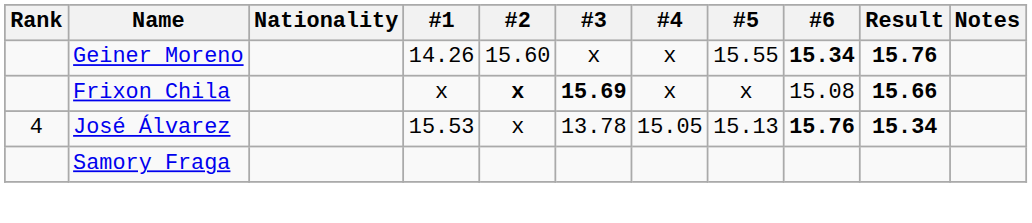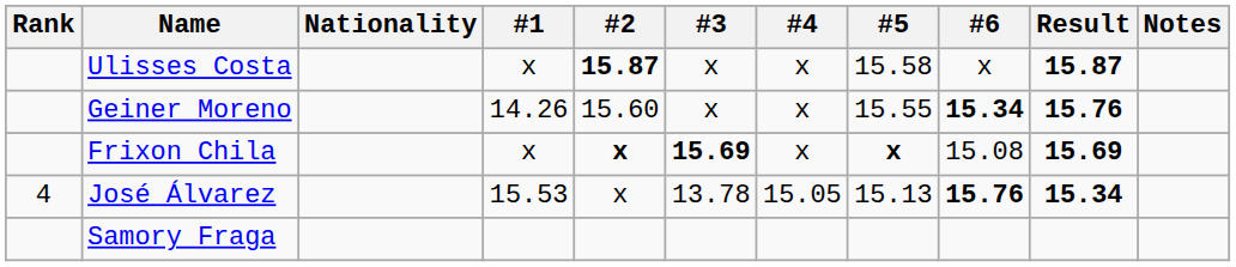+ row: Ulisses Costa | x | 15.87 | x | x | 15.58 | x | 15.87
Frixon Chila | #5: normal -> bold
Frixon Chila | Result: 15.66 -> 15.69
